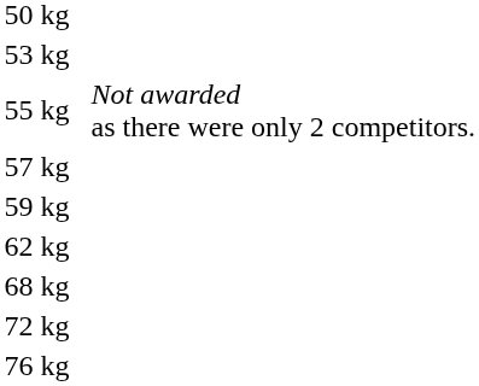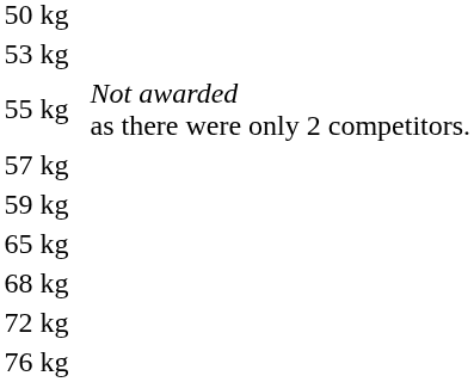- row: 62 kg
+ row: 65 kg
